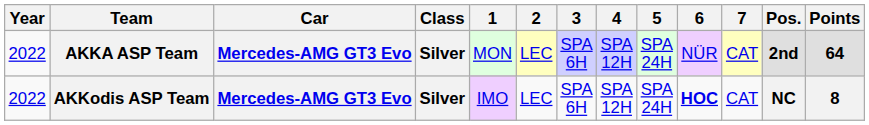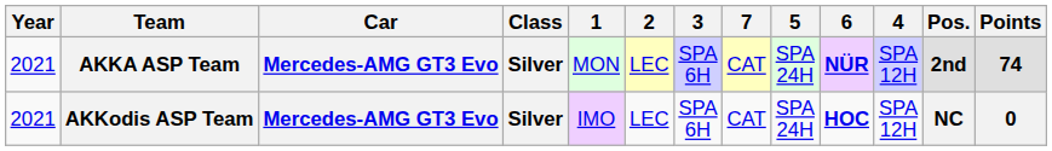columns swapped: 4 <-> 7
AKKA ASP Team | Year: 2022 -> 2021
AKKA ASP Team | 6: normal -> bold
AKKA ASP Team | Points: 64 -> 74
AKKodis ASP Team | Year: 2022 -> 2021
AKKodis ASP Team | Points: 8 -> 0
